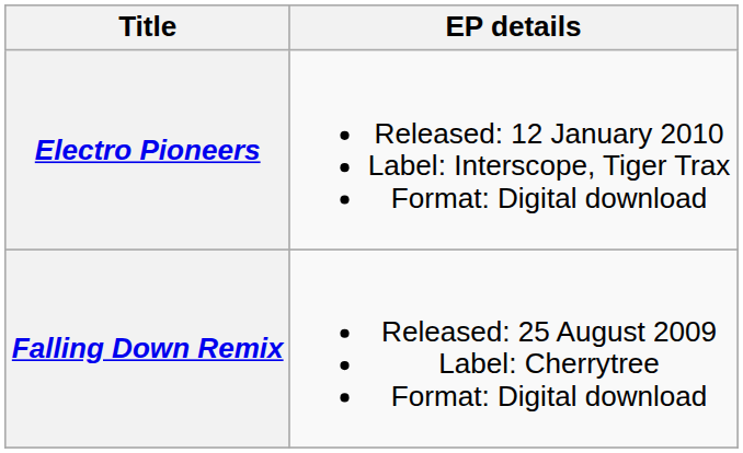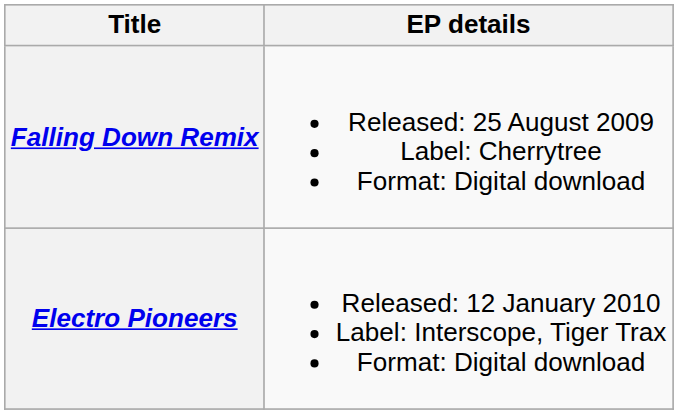rows swapped: Falling Down Remix <-> Electro Pioneers
